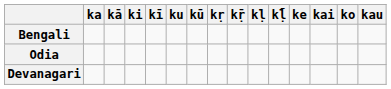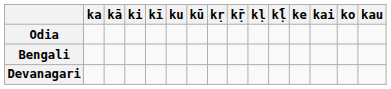rows swapped: Bengali <-> Odia
